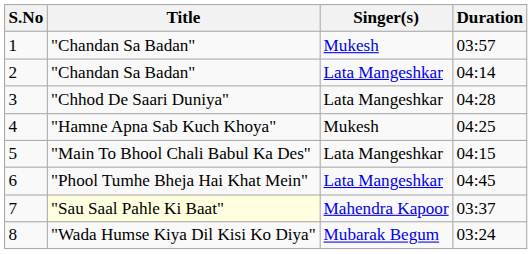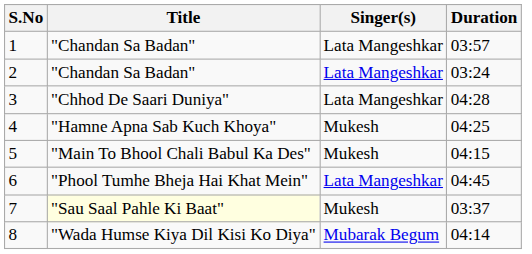1 | Singer(s): Mukesh -> Lata Mangeshkar
2 | Duration: 04:14 -> 03:24
5 | Singer(s): Lata Mangeshkar -> Mukesh
7 | Singer(s): Mahendra Kapoor -> Mukesh
8 | Duration: 03:24 -> 04:14
